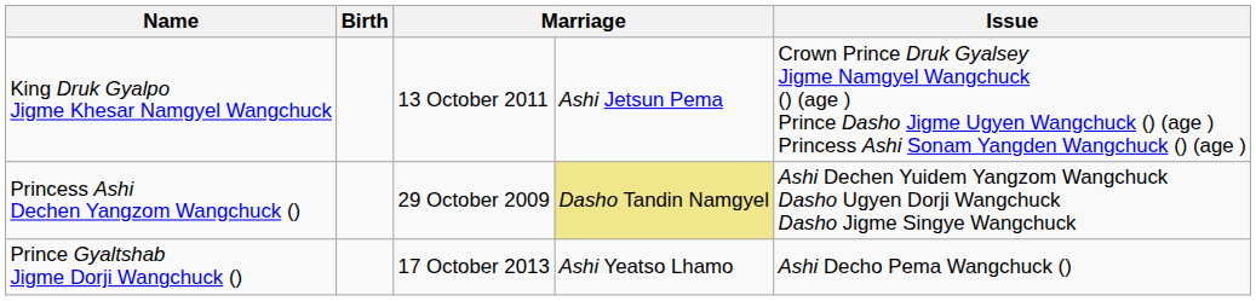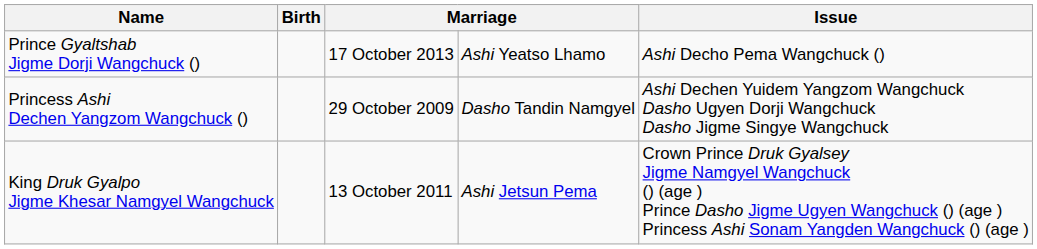rows swapped: King Druk Gyalpo Jigme Khesar Namgyel Wangchuck <-> Prince Gyaltshab Jigme Dorji Wangchuck ()
Princess Ashi Dechen Yangzom Wangchuck () | column 4: khaki background -> no background
